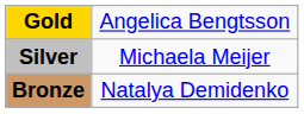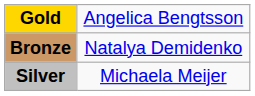rows swapped: Silver <-> Bronze
